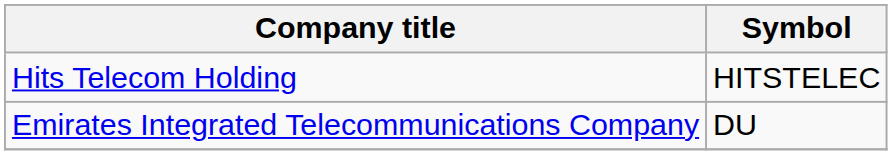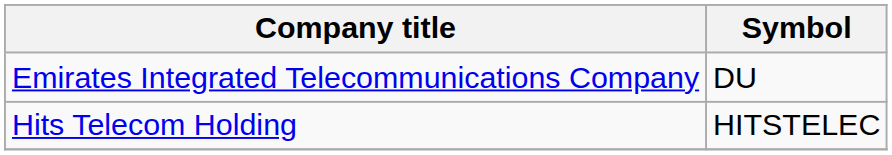rows swapped: Emirates Integrated Telecommunications Company <-> Hits Telecom Holding
